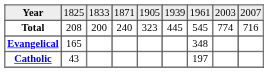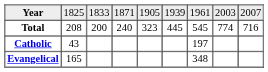rows swapped: Catholic <-> Evangelical
